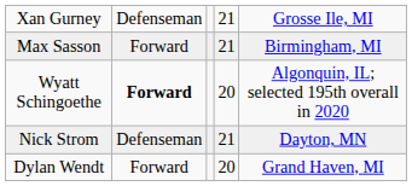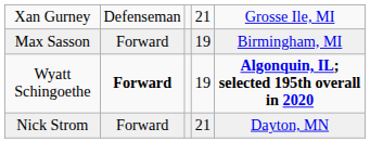Max Sasson | column 4: 21 -> 19
Wyatt Schingoethe | column 4: 20 -> 19
Wyatt Schingoethe | column 5: normal -> bold
Nick Strom | column 2: Defenseman -> Forward
- row: Dylan Wendt | Forward | 20 | Grand Haven, MI
